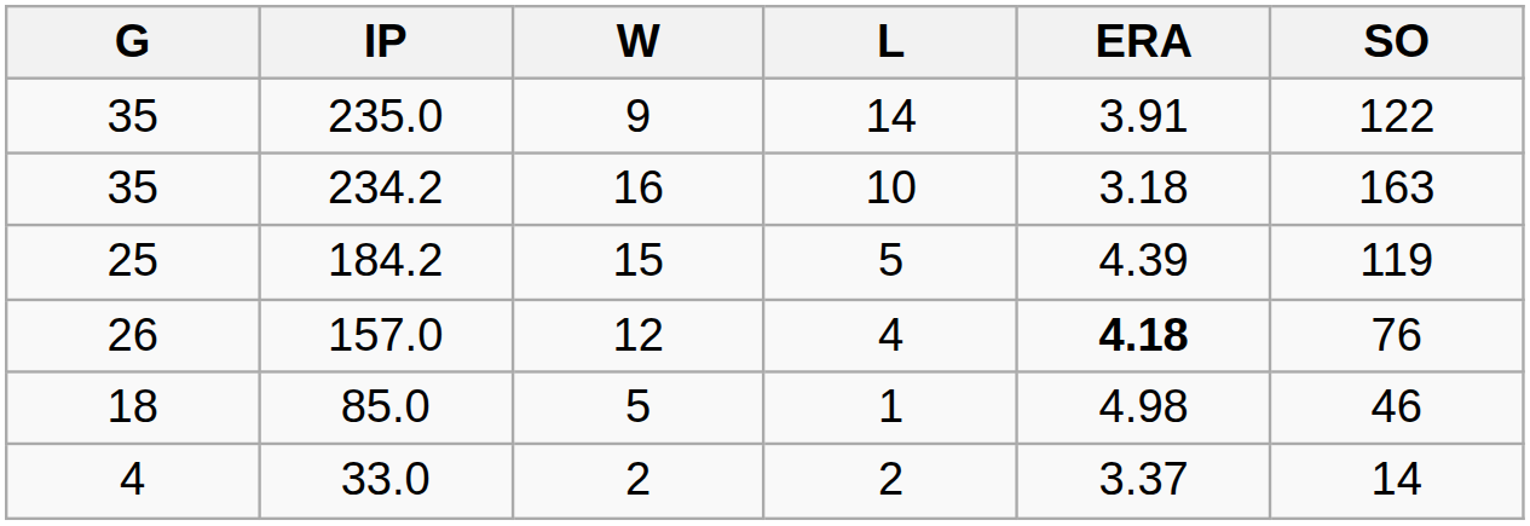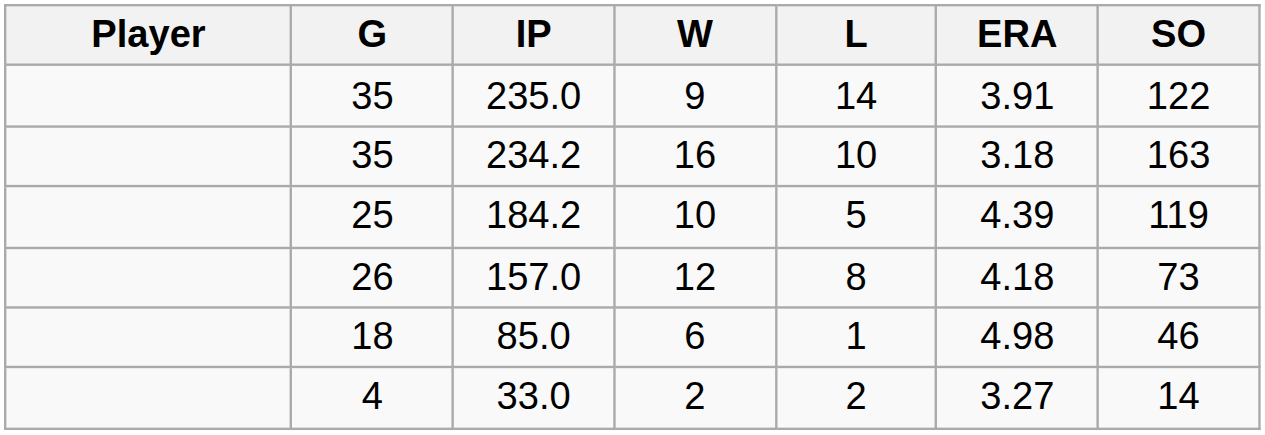+ column: Player
184.2 | W: 15 -> 10
157.0 | L: 4 -> 8
157.0 | ERA: bold -> normal
157.0 | SO: 76 -> 73
85.0 | W: 5 -> 6
33.0 | ERA: 3.37 -> 3.27
